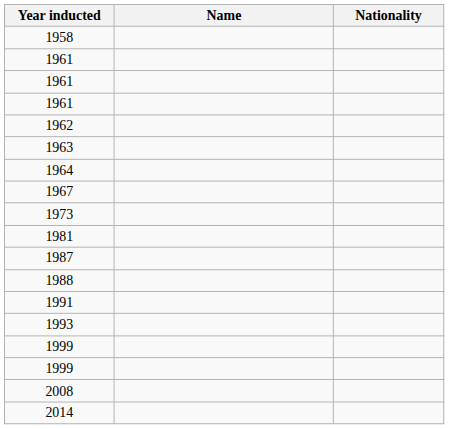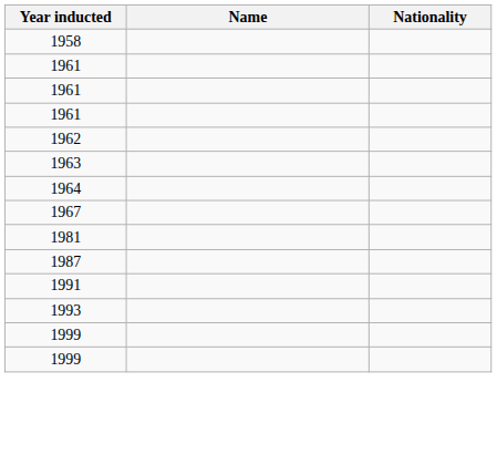- row: 1973
- row: 1988
- row: 2008
- row: 2014
